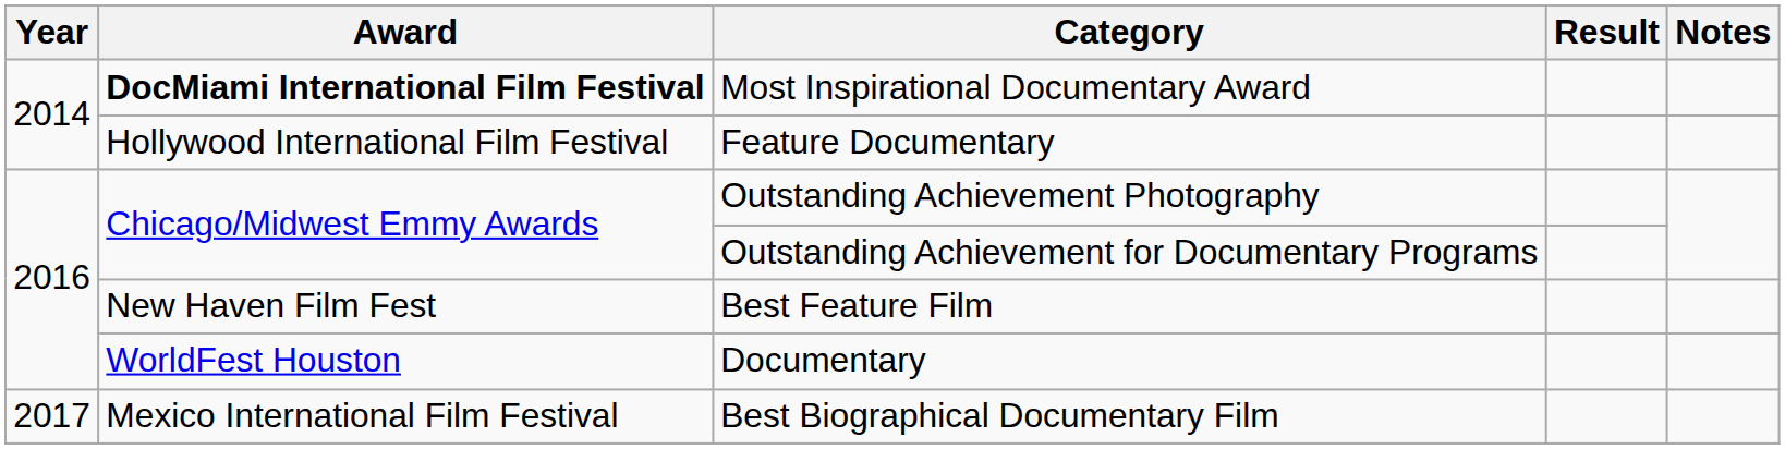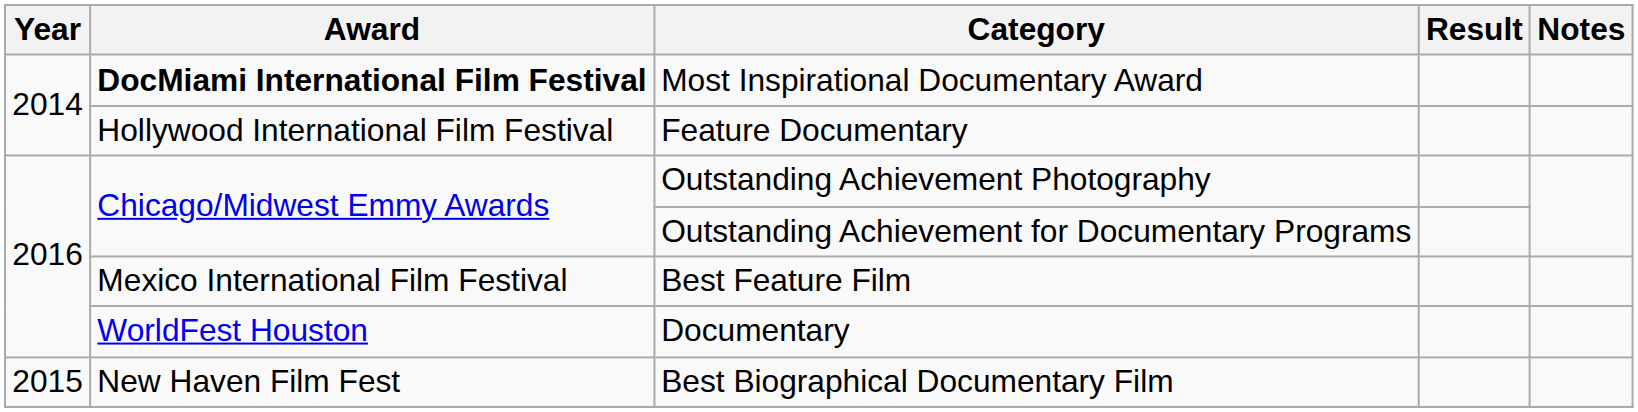Best Feature Film | Award: New Haven Film Fest -> Mexico International Film Festival
Best Biographical Documentary Film | Year: 2017 -> 2015
Best Biographical Documentary Film | Award: Mexico International Film Festival -> New Haven Film Fest
